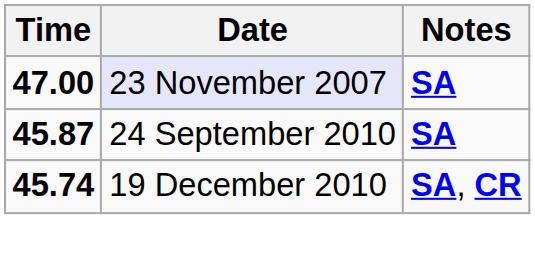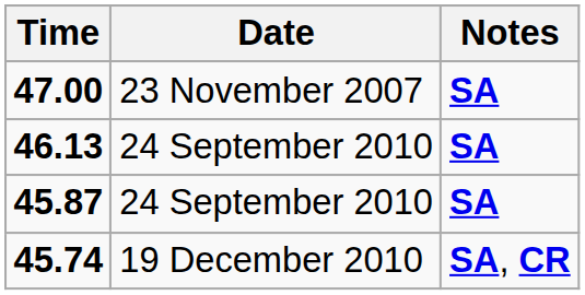47.00 | Date: lavender background -> no background
+ row: 46.13 | 24 September 2010 | SA
